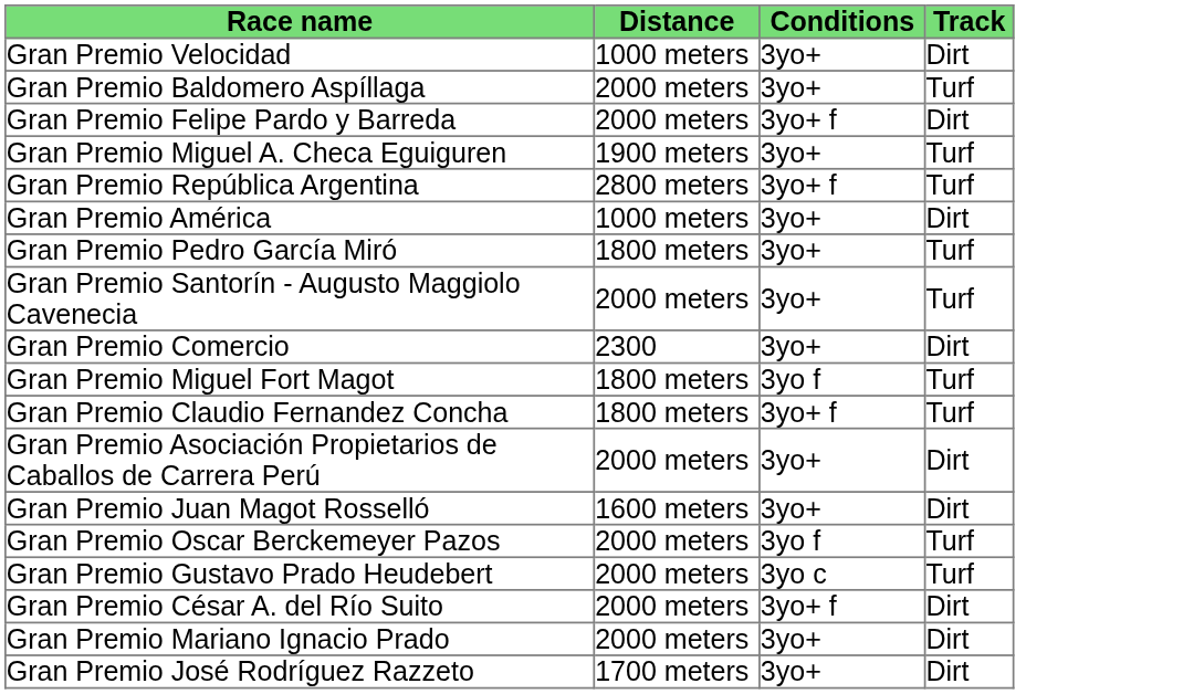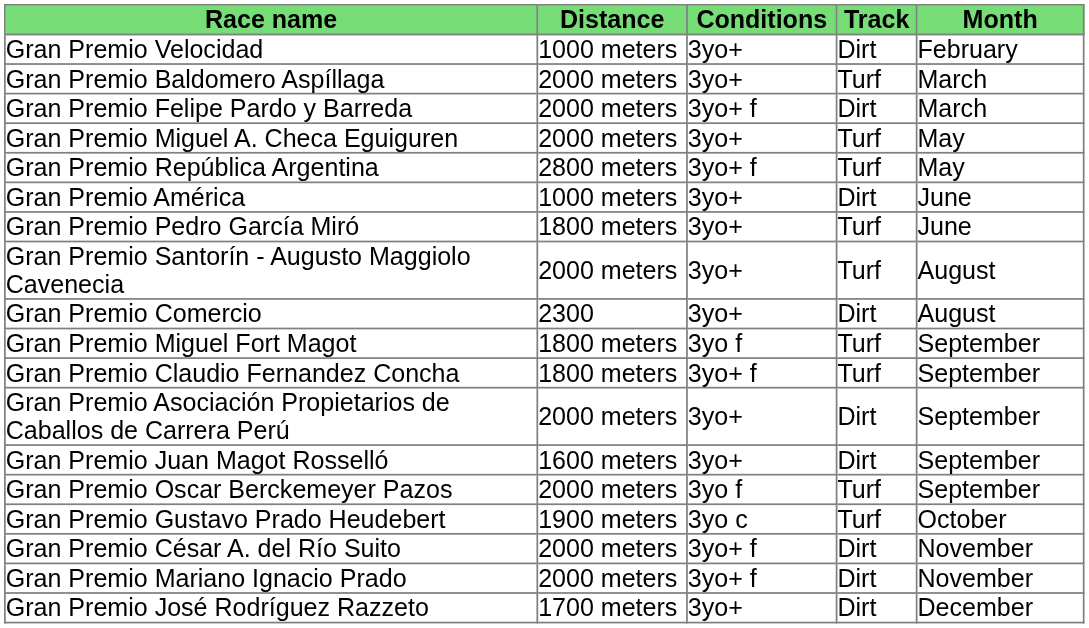+ column: Month | February | March | March | May | May | June | June | August | August | September | September | September | September | September | October | November | November | December
Gran Premio Miguel A. Checa Eguiguren | Distance: 1900 meters -> 2000 meters
Gran Premio Gustavo Prado Heudebert | Distance: 2000 meters -> 1900 meters
Gran Premio Mariano Ignacio Prado | Conditions: 3yo+ -> 3yo+ f
